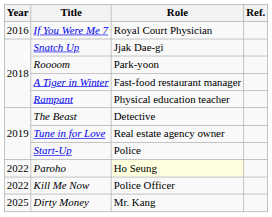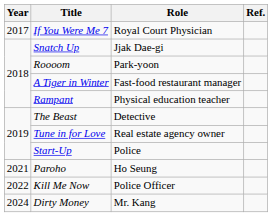If You Were Me 7 | Year: 2016 -> 2017
Paroho | Year: 2022 -> 2021
Paroho | Role: lightyellow background -> no background
Dirty Money | Year: 2025 -> 2024
